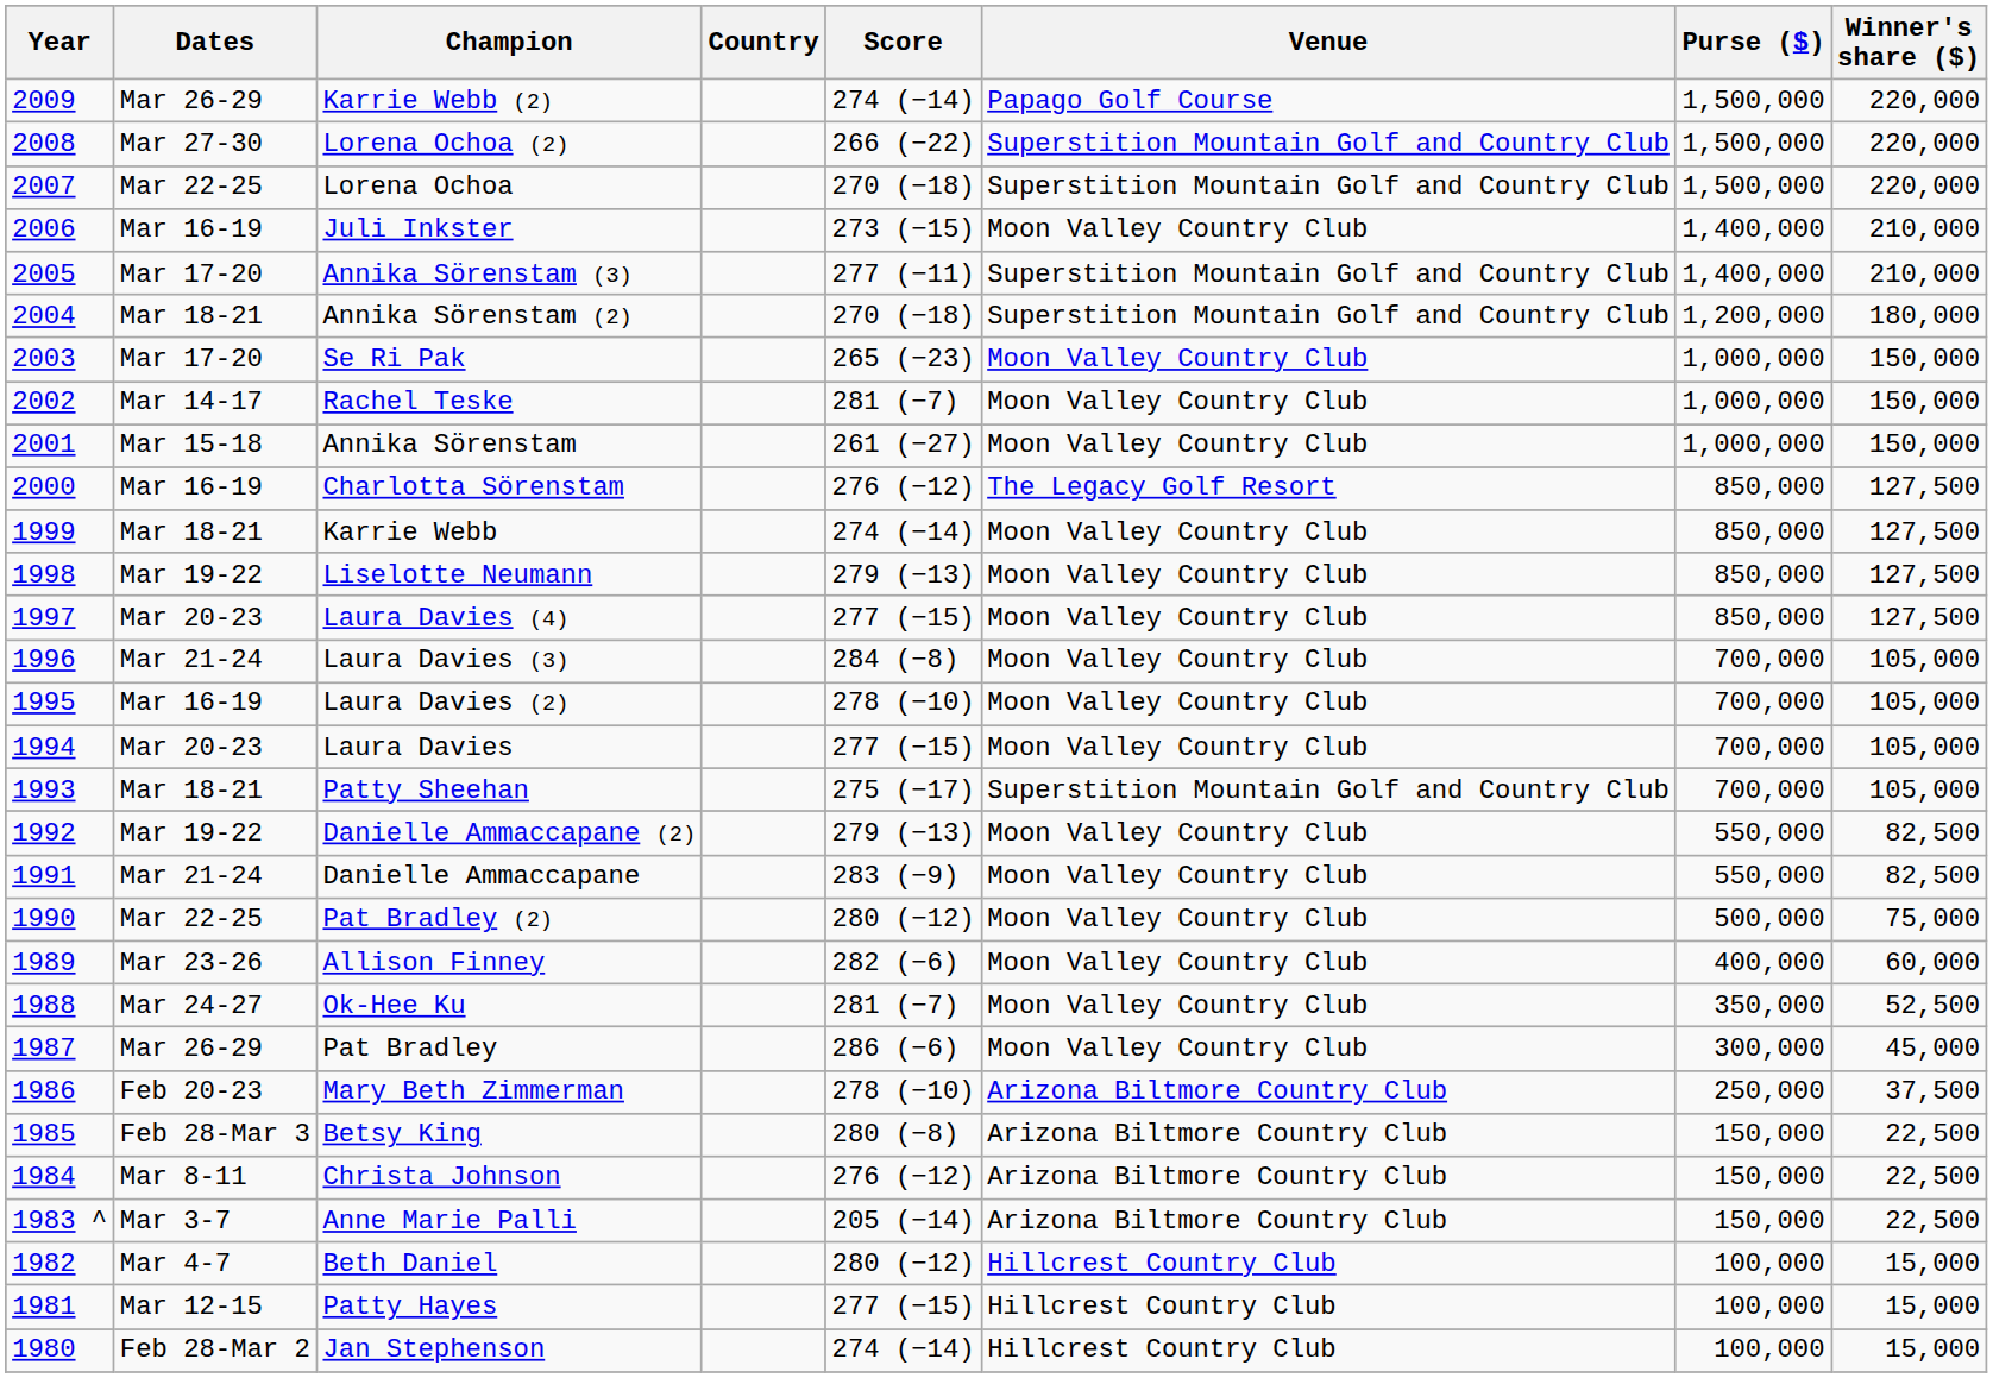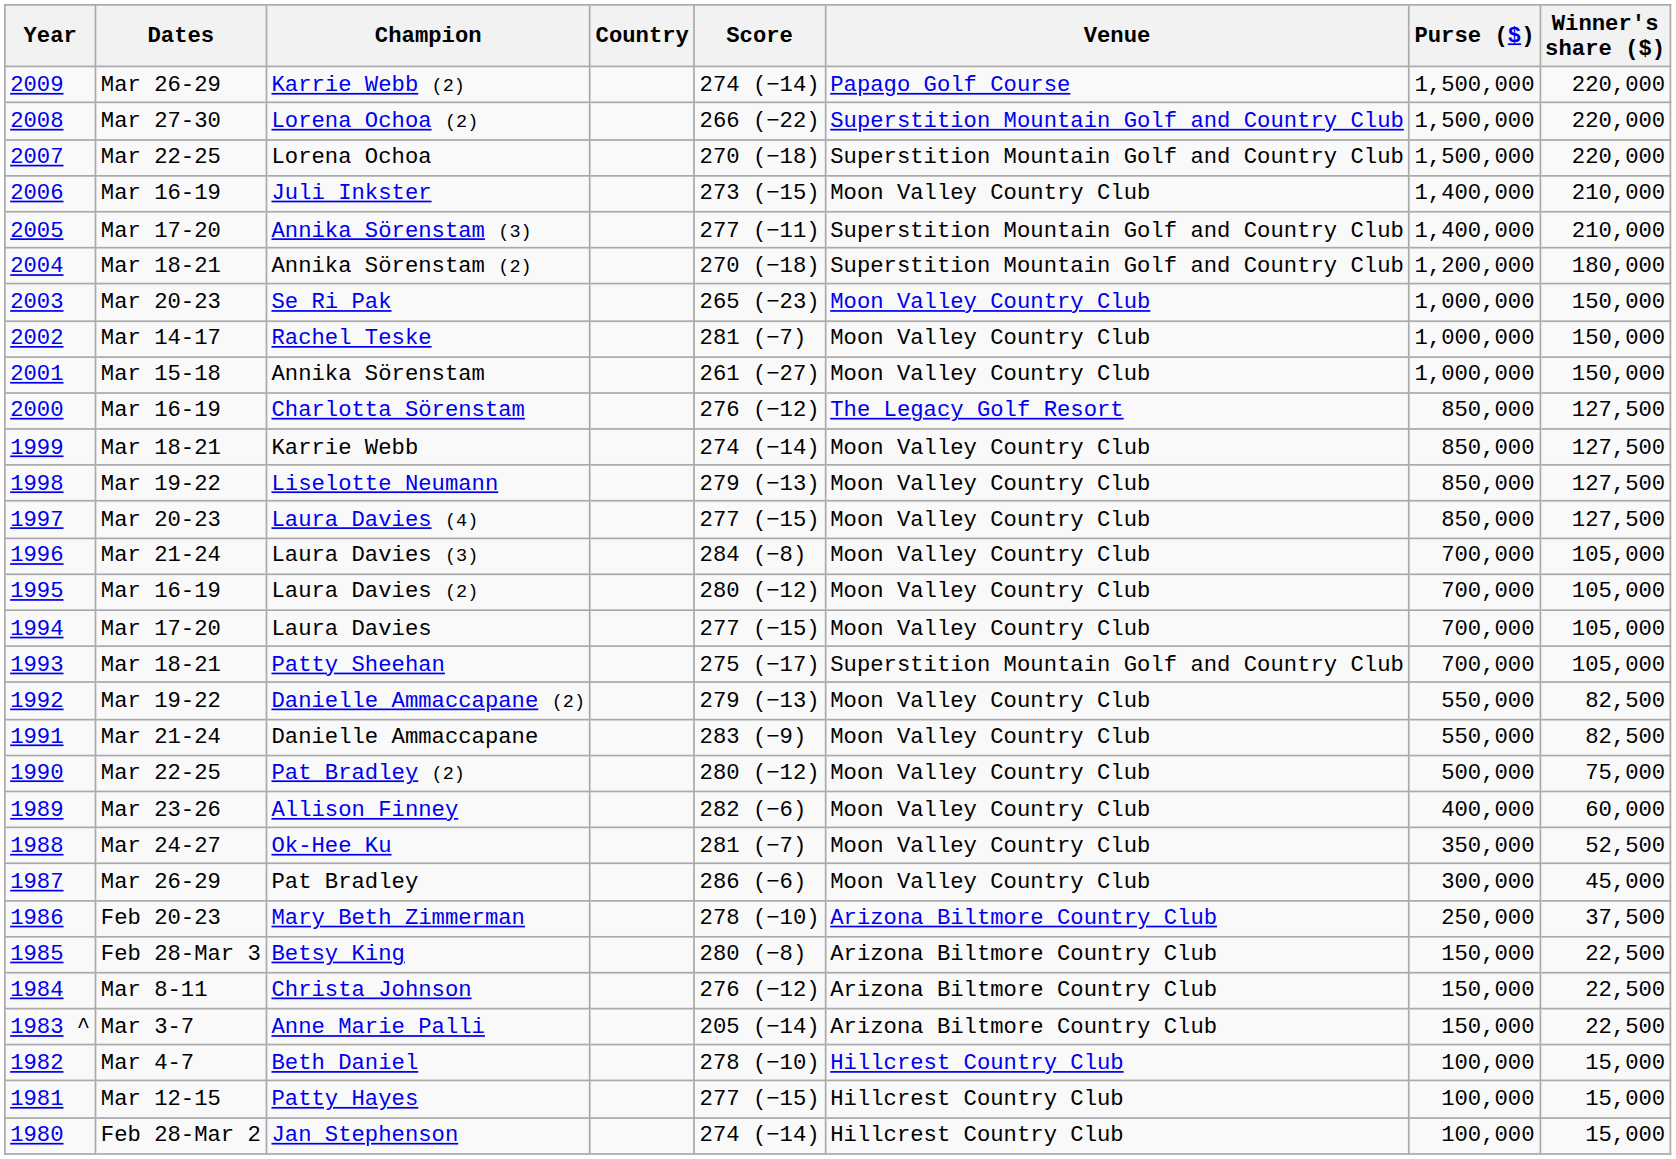Se Ri Pak | Dates: Mar 17-20 -> Mar 20-23
Laura Davies (2) | Score: 278 (−10) -> 280 (−12)
Laura Davies | Dates: Mar 20-23 -> Mar 17-20
Beth Daniel | Score: 280 (−12) -> 278 (−10)
